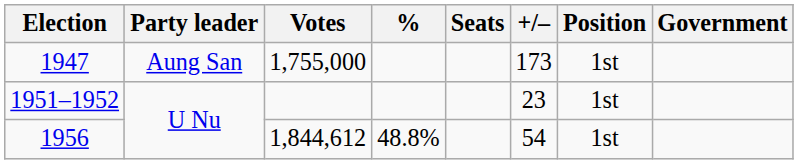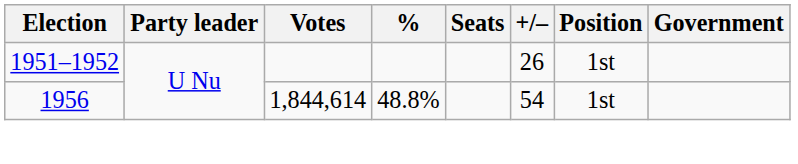- row: 1947 | Aung San | 1,755,000 | 173 | 1st
1951–1952 | +/–: 23 -> 26
1956 | Votes: 1,844,612 -> 1,844,614
